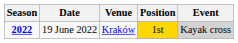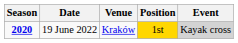19 June 2022 | Season: 2022 -> 2020
